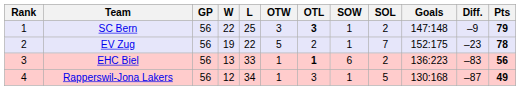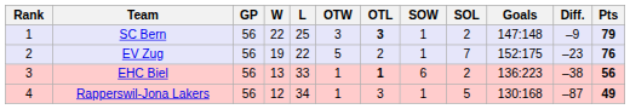EV Zug | Pts: 78 -> 76
EHC Biel | Diff.: –83 -> –38
